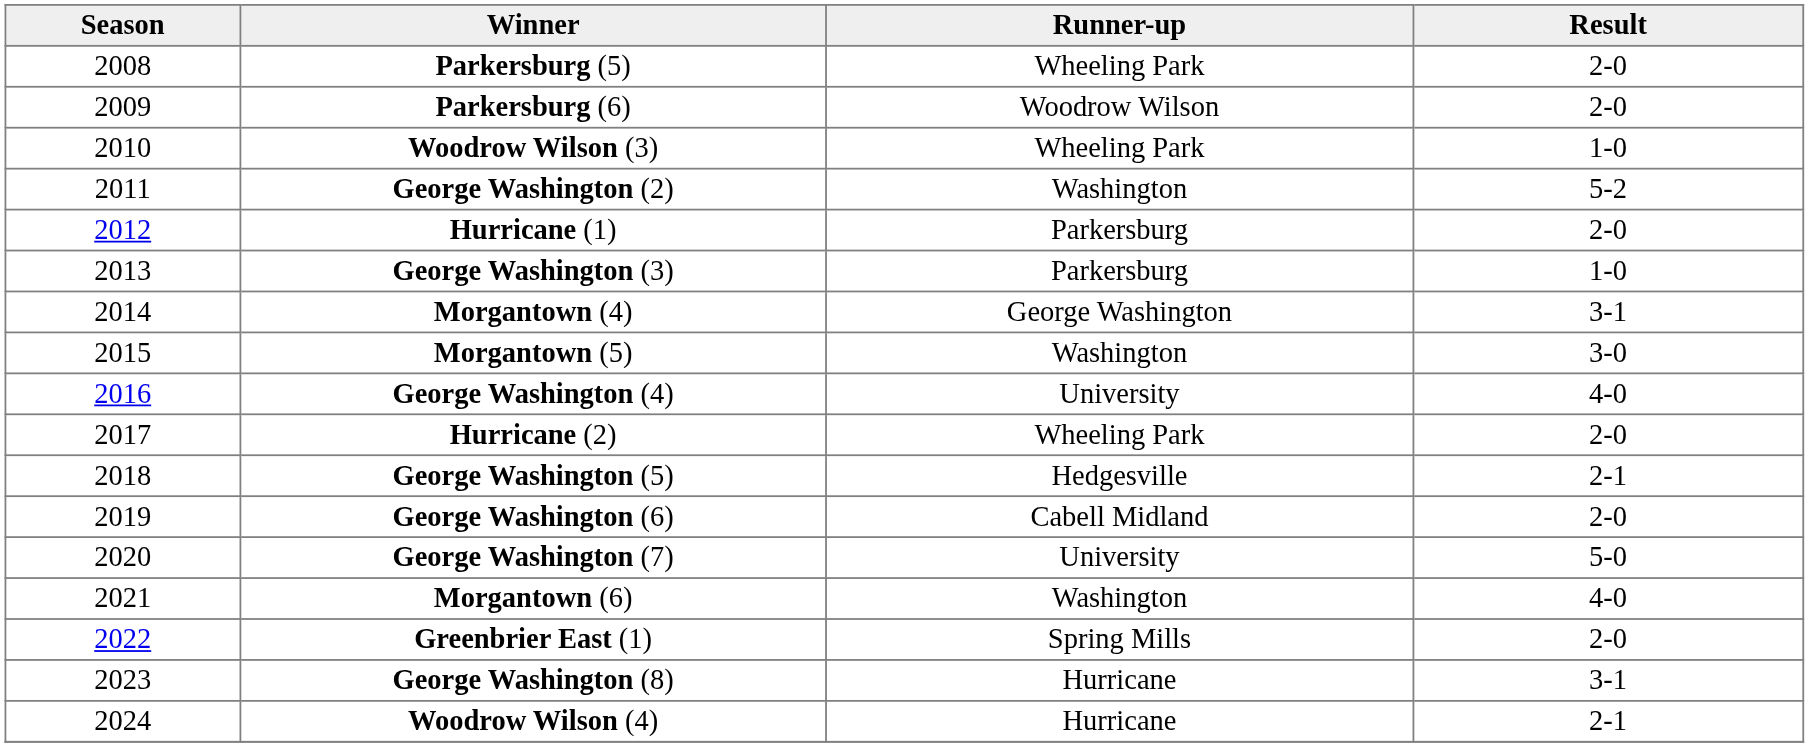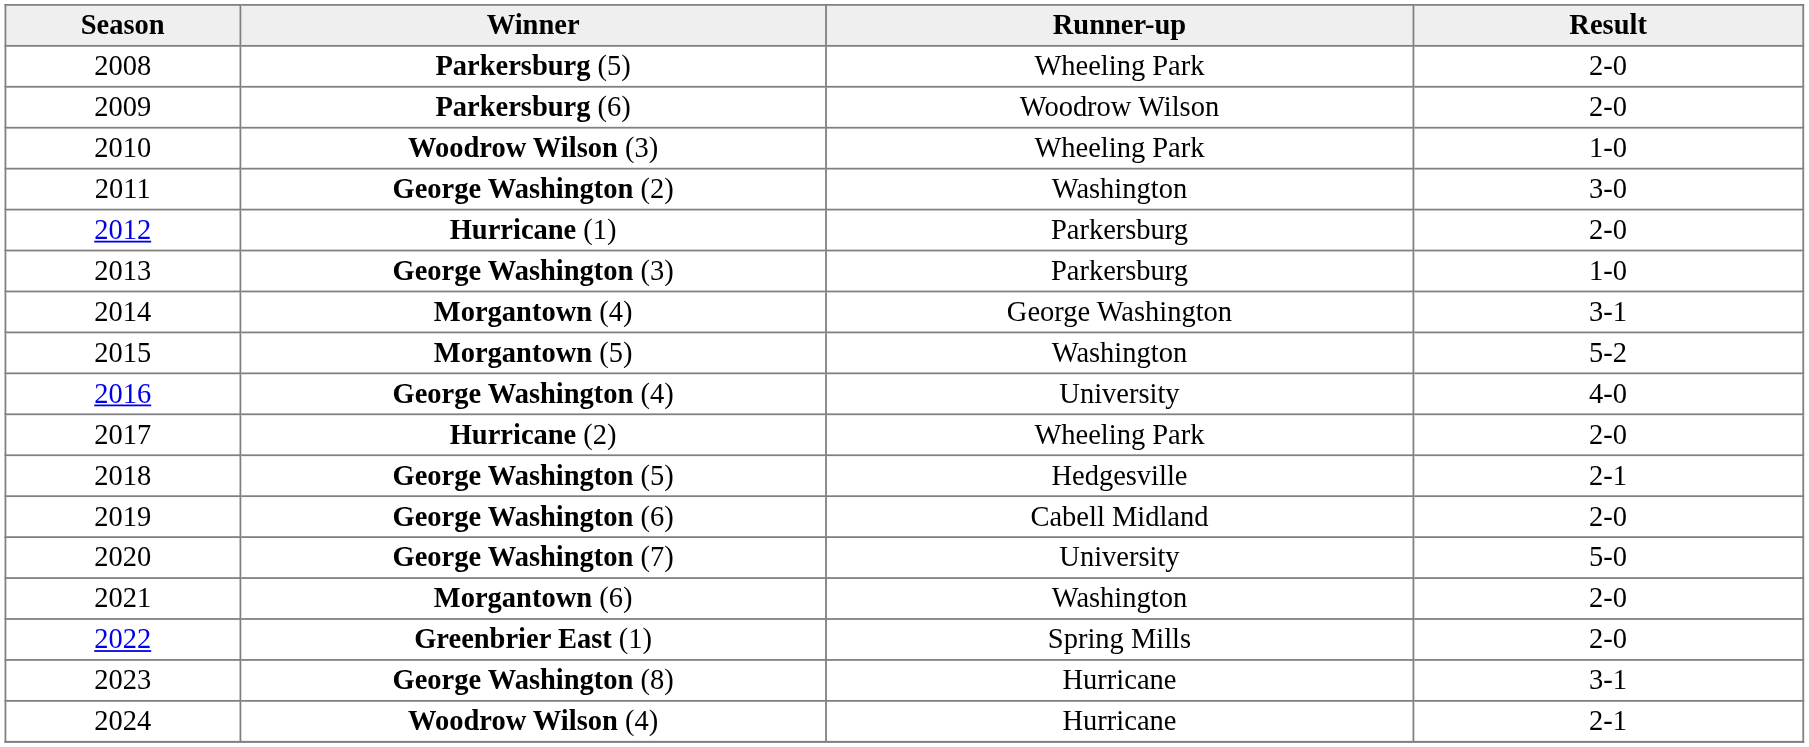George Washington (2) | Result: 5-2 -> 3-0
Morgantown (5) | Result: 3-0 -> 5-2
Morgantown (6) | Result: 4-0 -> 2-0
